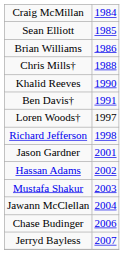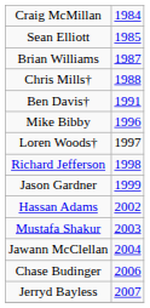Brian Williams | column 2: 1986 -> 1987
- row: Khalid Reeves | 1990
+ row: Mike Bibby | 1996
Jason Gardner | column 2: 2001 -> 1999
